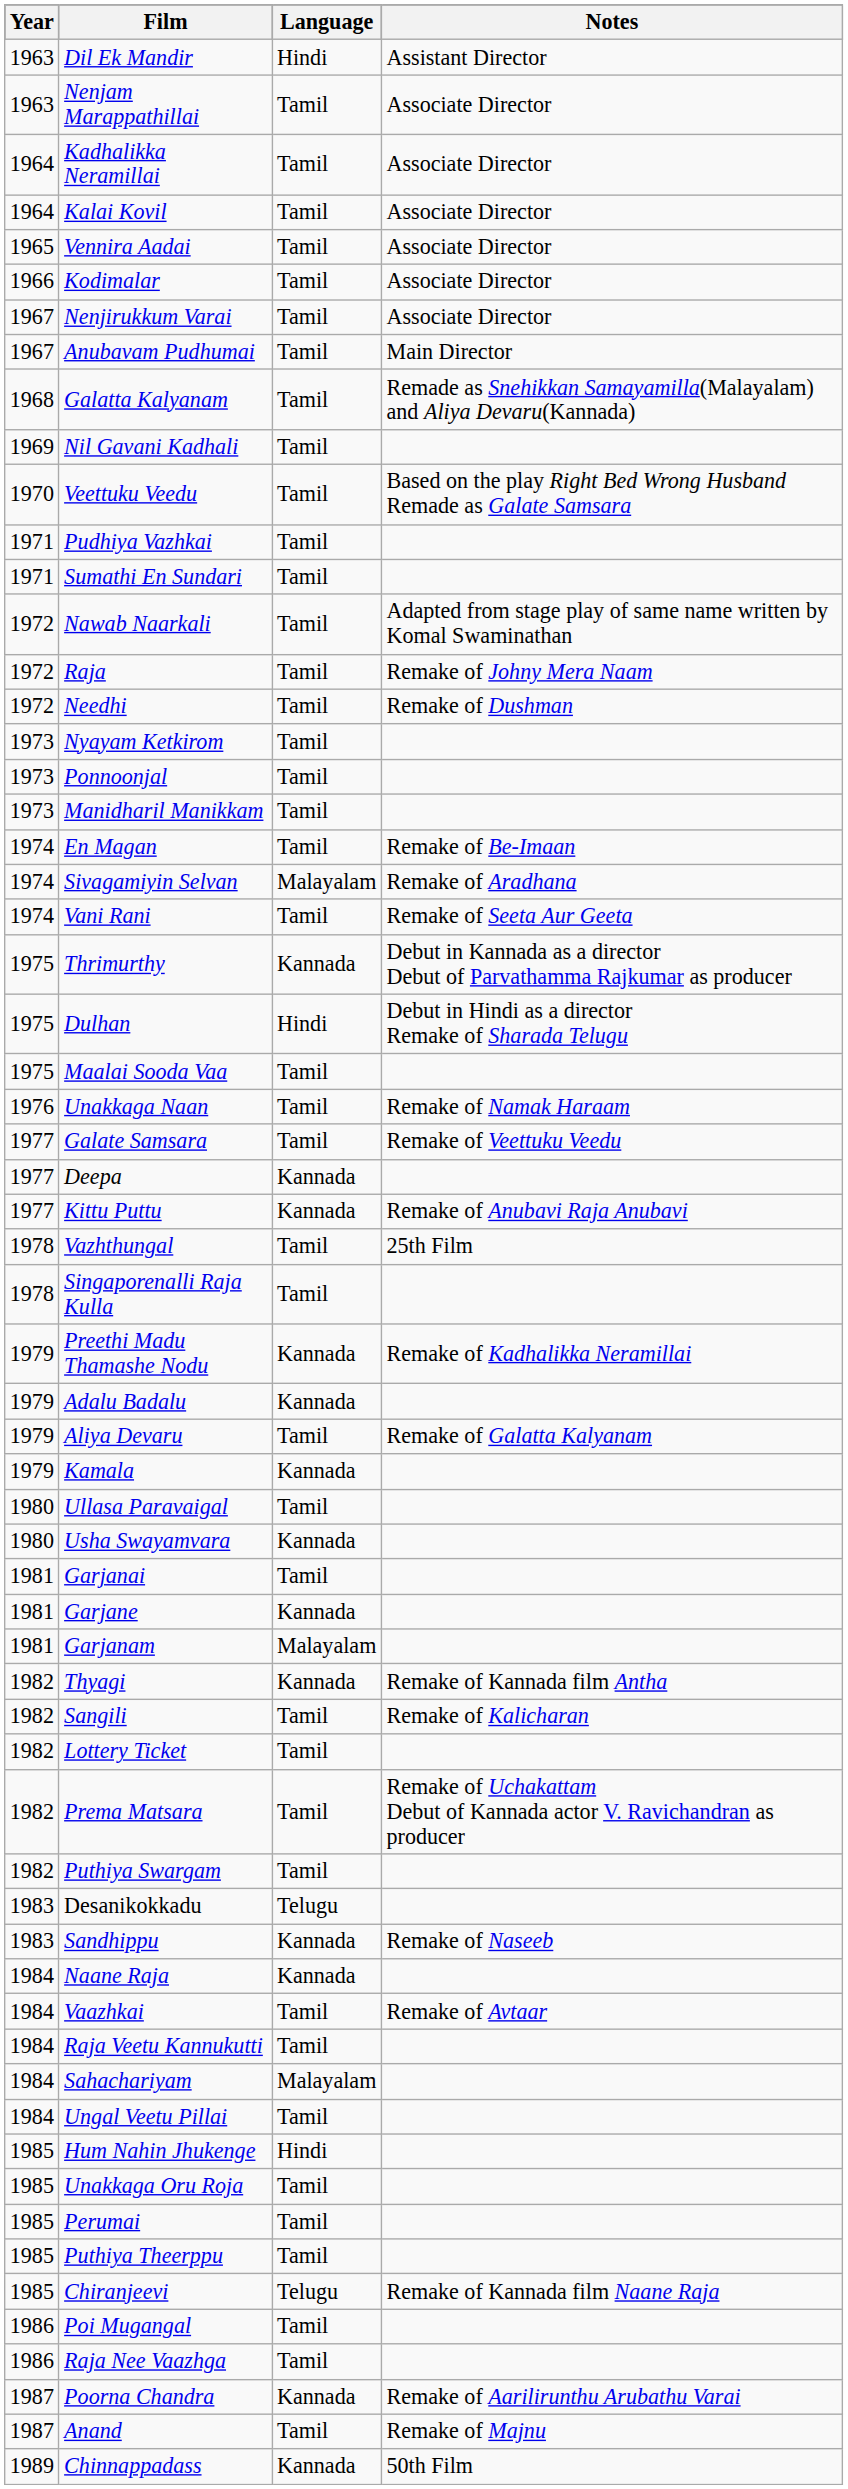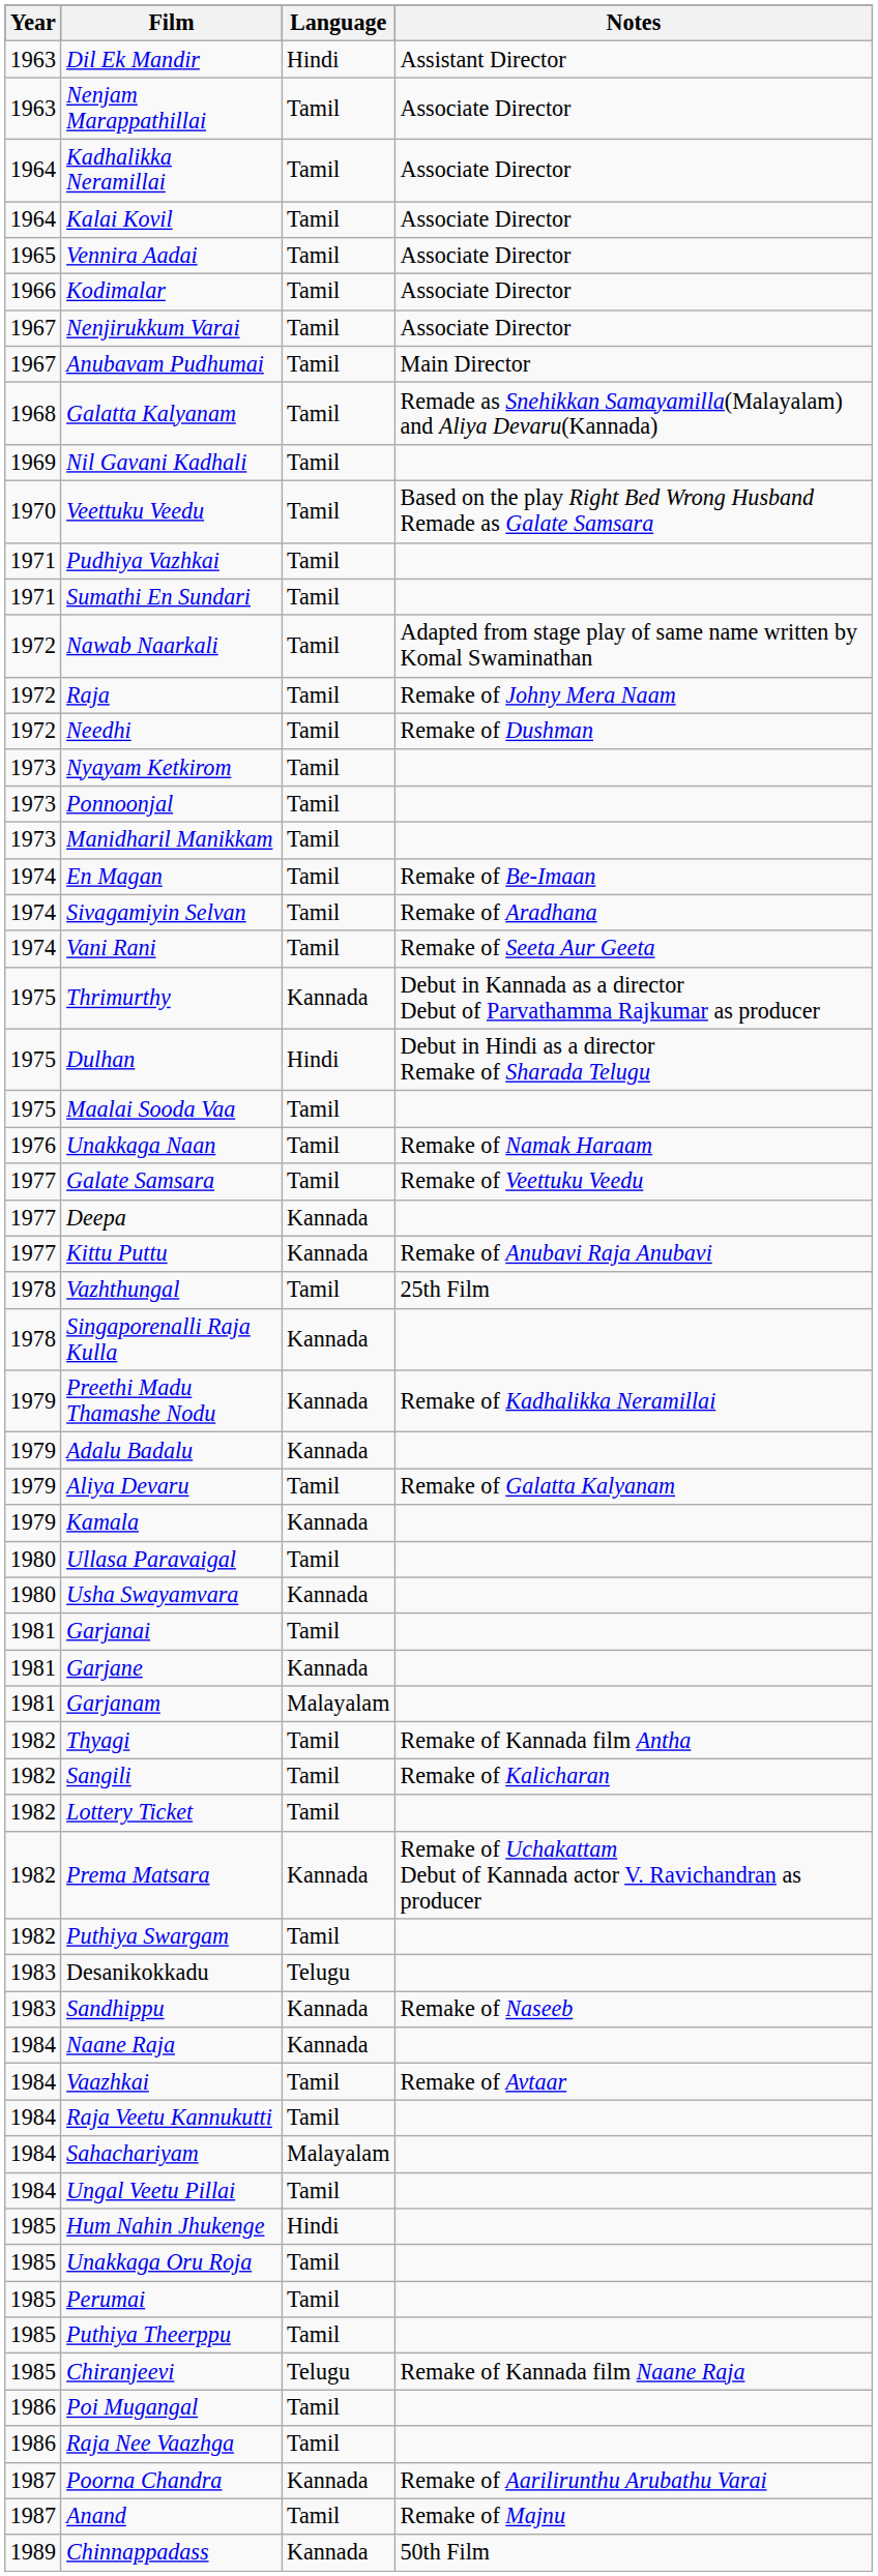Sivagamiyin Selvan | Language: Malayalam -> Tamil
Singaporenalli Raja Kulla | Language: Tamil -> Kannada
Thyagi | Language: Kannada -> Tamil
Prema Matsara | Language: Tamil -> Kannada
